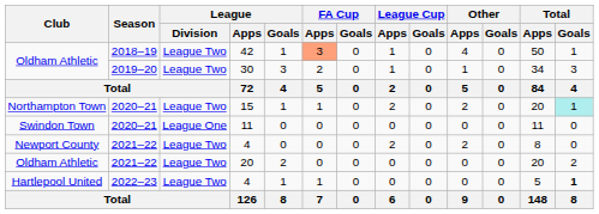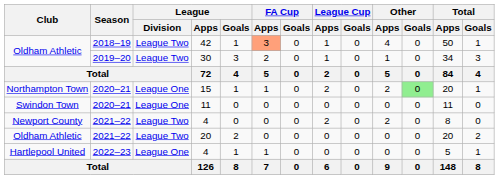15 | League / Division: League Two -> League One
15 | Other / Goals: no background -> lightgreen background
15 | Total / Goals: paleturquoise background -> no background
Hartlepool United / 4 | League / Division: League Two -> League One
Hartlepool United / 4 | Total / Goals: bold -> normal
